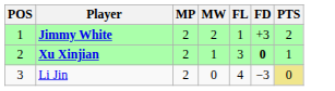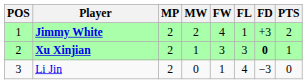+ column: FW | 4 | 3 | 1
Li Jin | PTS: khaki background -> no background
